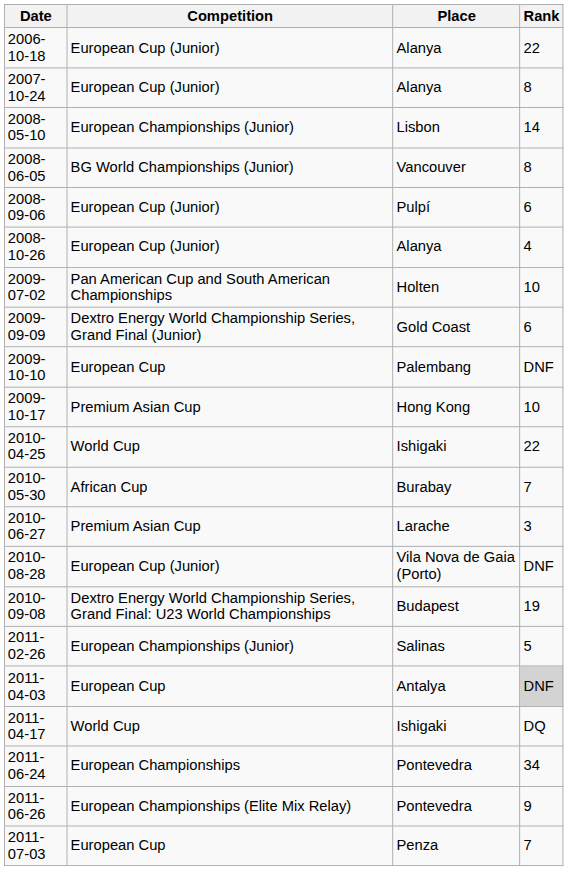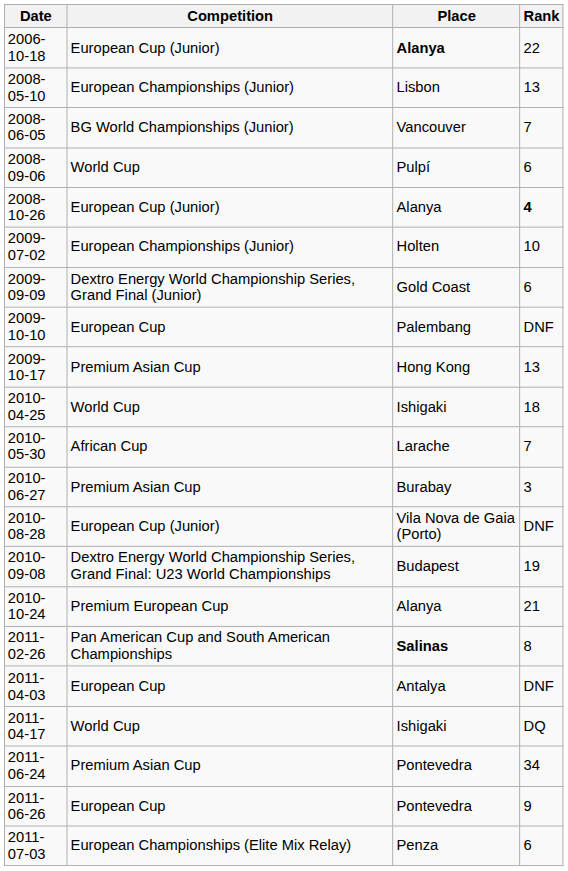2006-10-18 | Place: normal -> bold
- row: 2007-10-24 | European Cup (Junior) | Alanya | 8
2008-05-10 | Rank: 14 -> 13
2008-06-05 | Rank: 8 -> 7
2008-09-06 | Competition: European Cup (Junior) -> World Cup
2008-10-26 | Rank: normal -> bold
2009-07-02 | Competition: Pan American Cup and South American Championships -> European Championships (Junior)
2009-10-17 | Rank: 10 -> 13
2010-04-25 | Rank: 22 -> 18
2010-05-30 | Place: Burabay -> Larache
2010-06-27 | Place: Larache -> Burabay
+ row: 2010-10-24 | Premium European Cup | Alanya | 21
2011-02-26 | Competition: European Championships (Junior) -> Pan American Cup and South American Championships
2011-02-26 | Place: normal -> bold
2011-02-26 | Rank: 5 -> 8
2011-04-03 | Rank: lightgrey background -> no background
2011-06-24 | Competition: European Championships -> Premium Asian Cup
2011-06-26 | Competition: European Championships (Elite Mix Relay) -> European Cup
2011-07-03 | Competition: European Cup -> European Championships (Elite Mix Relay)
2011-07-03 | Rank: 7 -> 6
